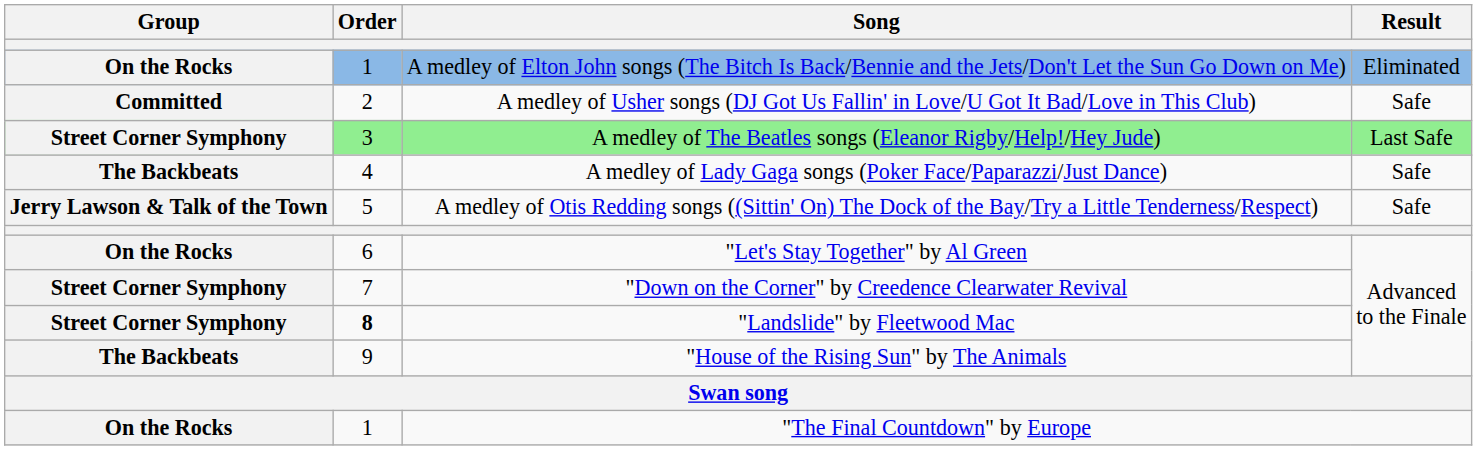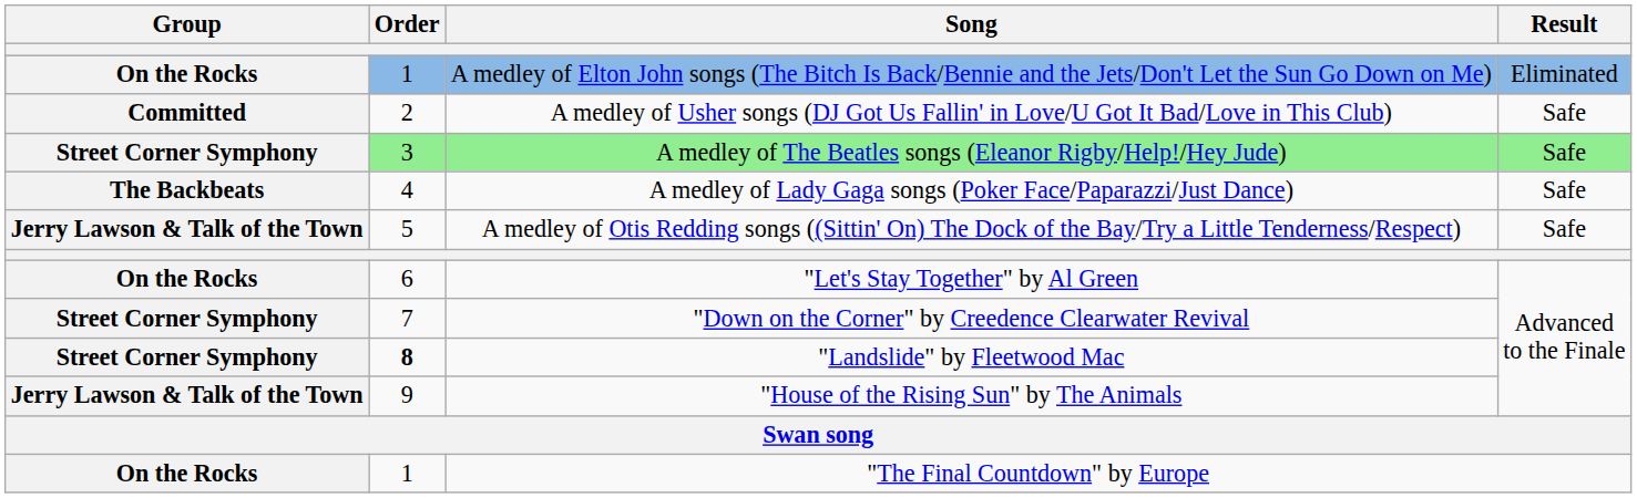A medley of The Beatles songs (Eleanor Rigby/Help!/Hey Jude) | Result: Last Safe -> Safe
"House of the Rising Sun" by The Animals | Group: The Backbeats -> Jerry Lawson & Talk of the Town
